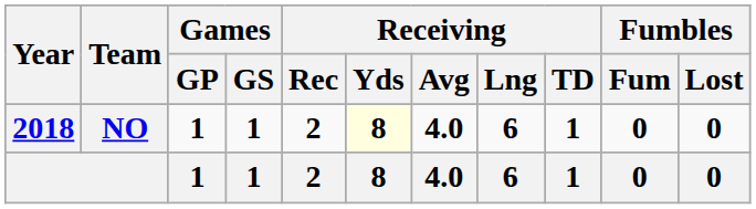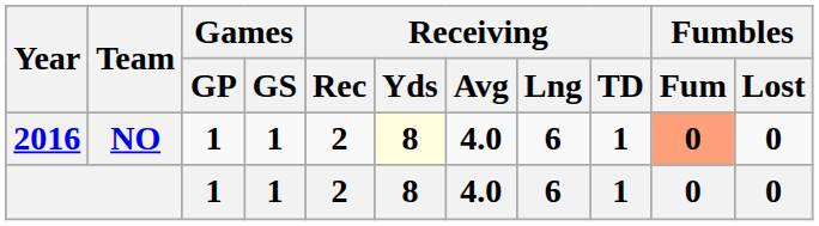NO | Year: 2018 -> 2016
NO | Fumbles / Fum: no background -> lightsalmon background
